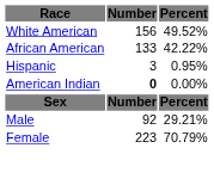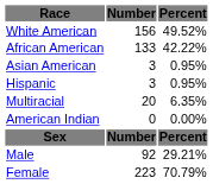+ row: Asian American | 3 | 0.95%
+ row: Multiracial | 20 | 6.35%
American Indian | Number: bold -> normal
